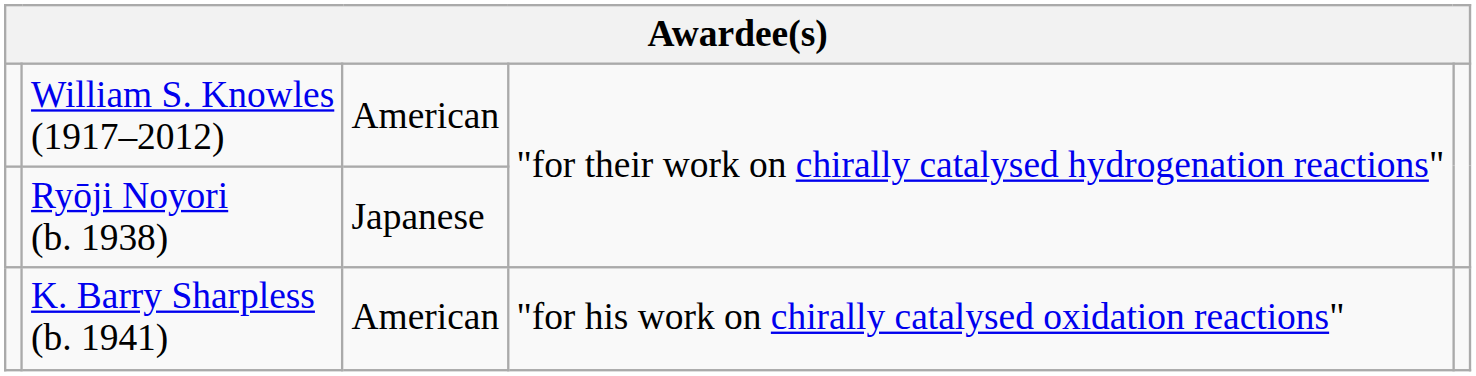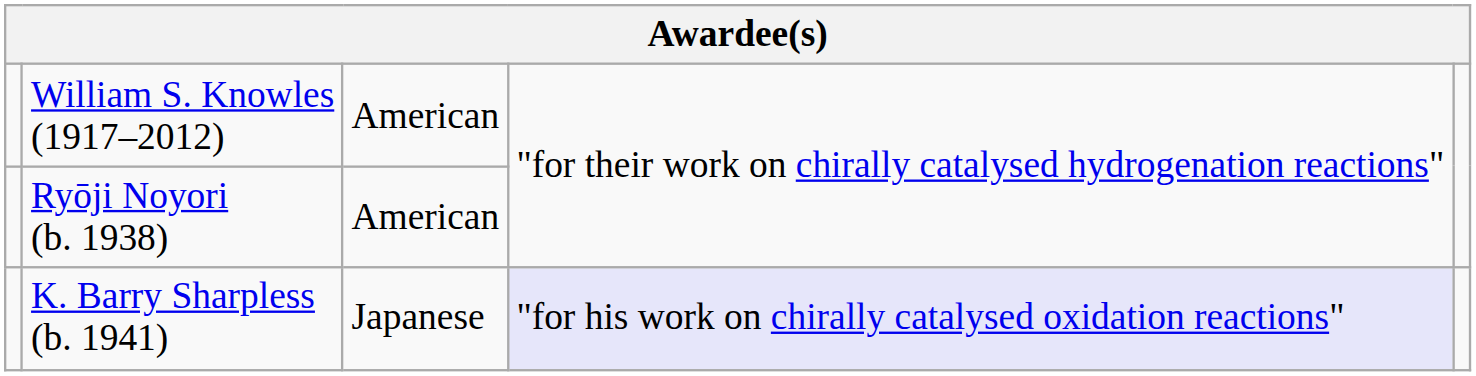Ryōji Noyori (b. 1938) | column 3: Japanese -> American
K. Barry Sharpless (b. 1941) | column 3: American -> Japanese
K. Barry Sharpless (b. 1941) | column 4: no background -> lavender background
